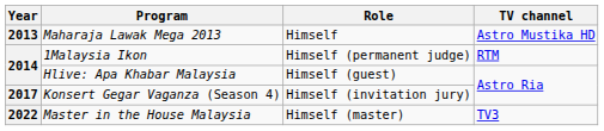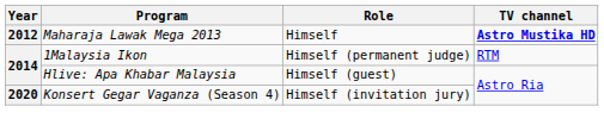Maharaja Lawak Mega 2013 | Year: 2013 -> 2012
Maharaja Lawak Mega 2013 | TV channel: normal -> bold
Konsert Gegar Vaganza (Season 4) | Year: 2017 -> 2020
- row: 2022 | Master in the House Malaysia | Himself (master) | TV3
